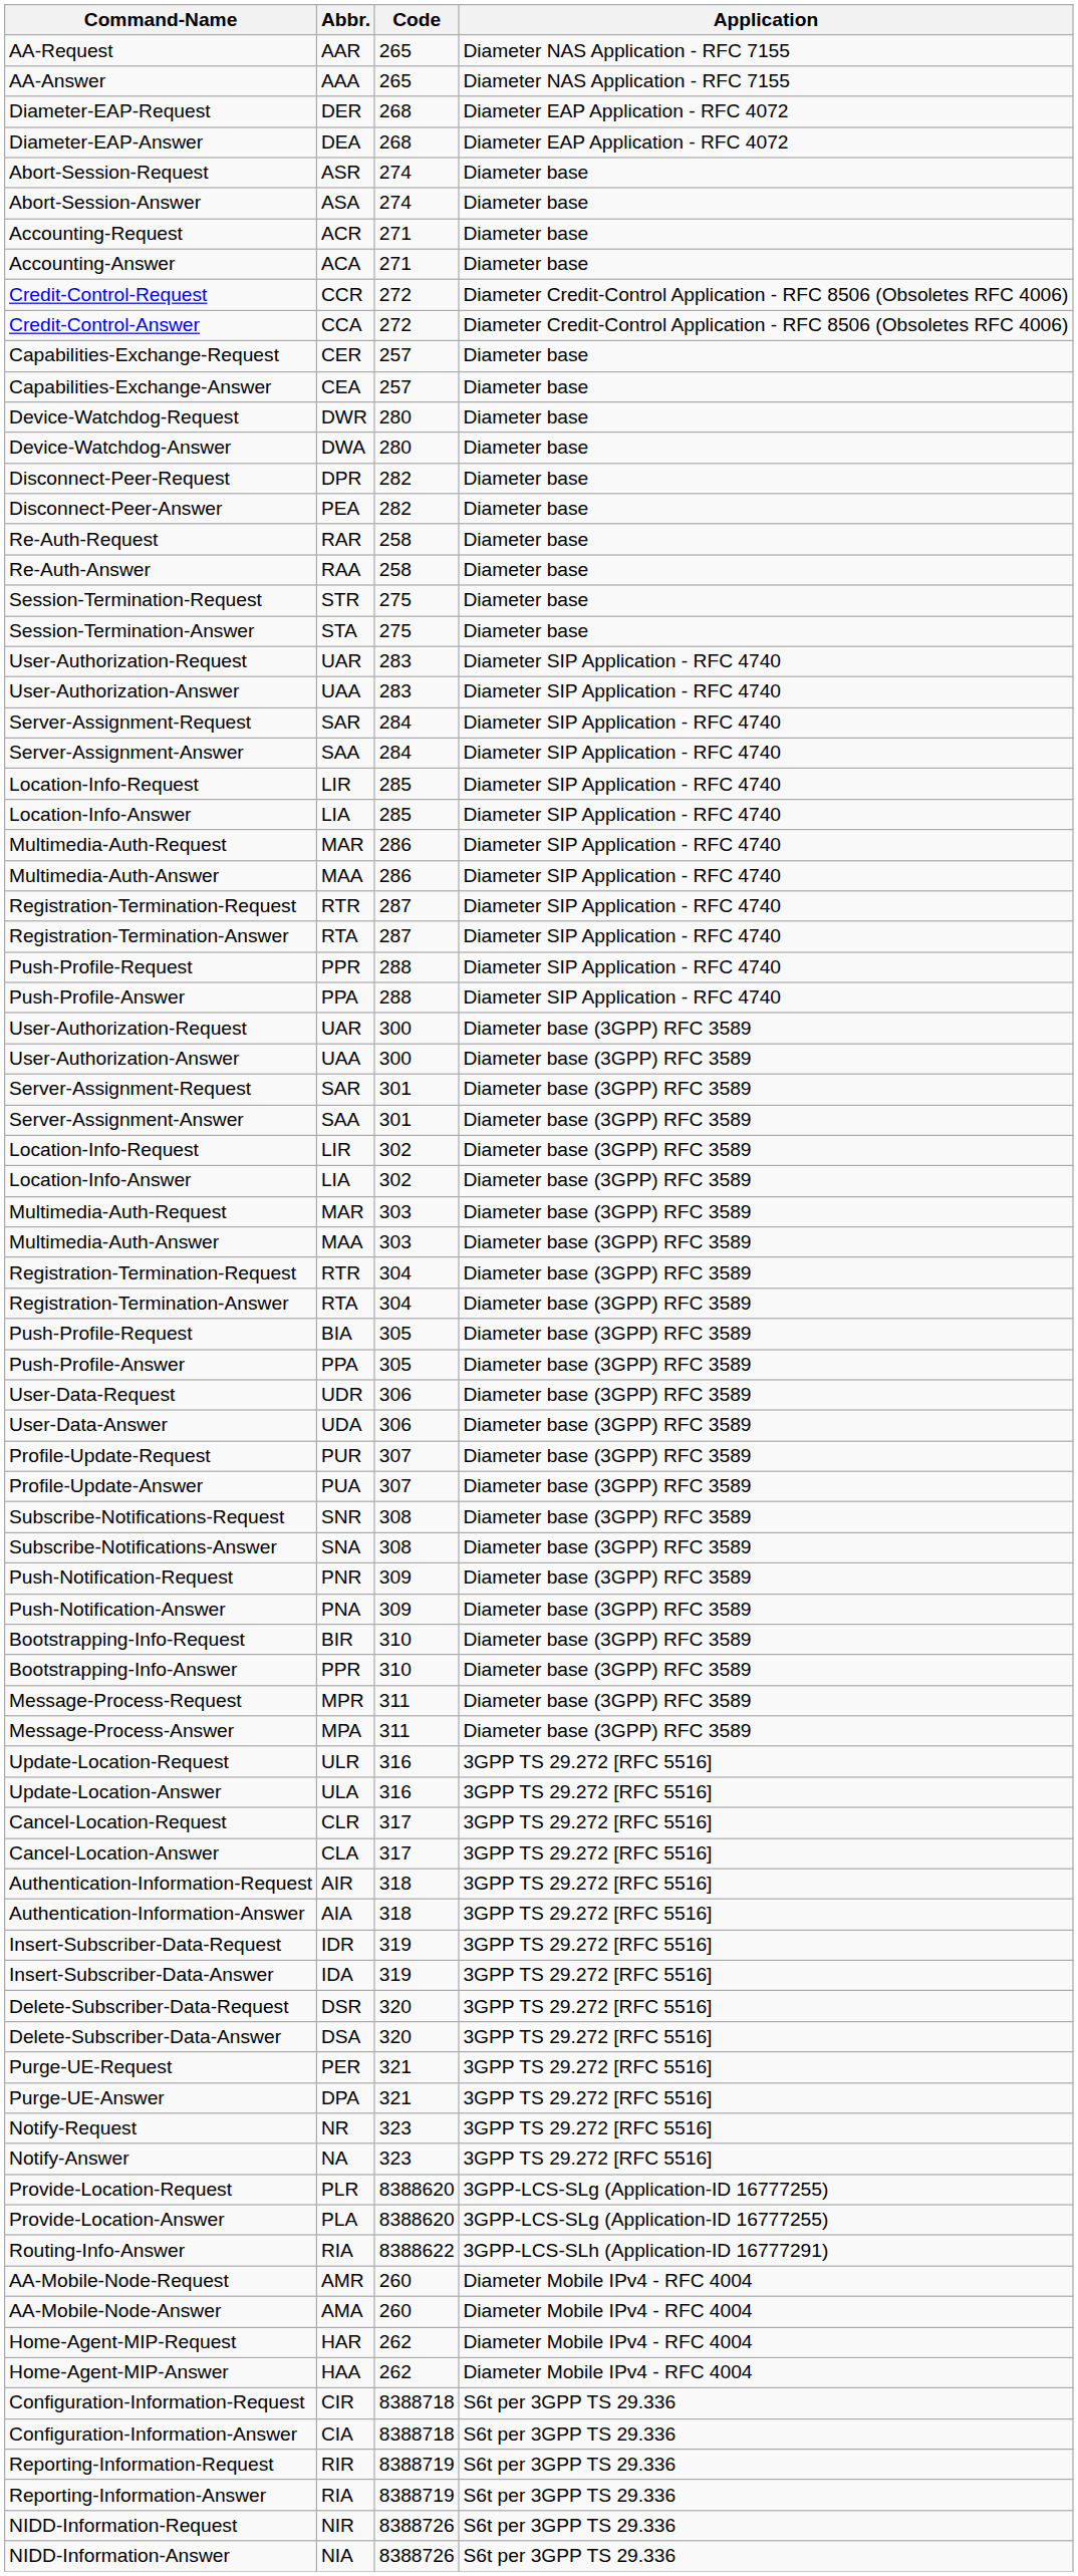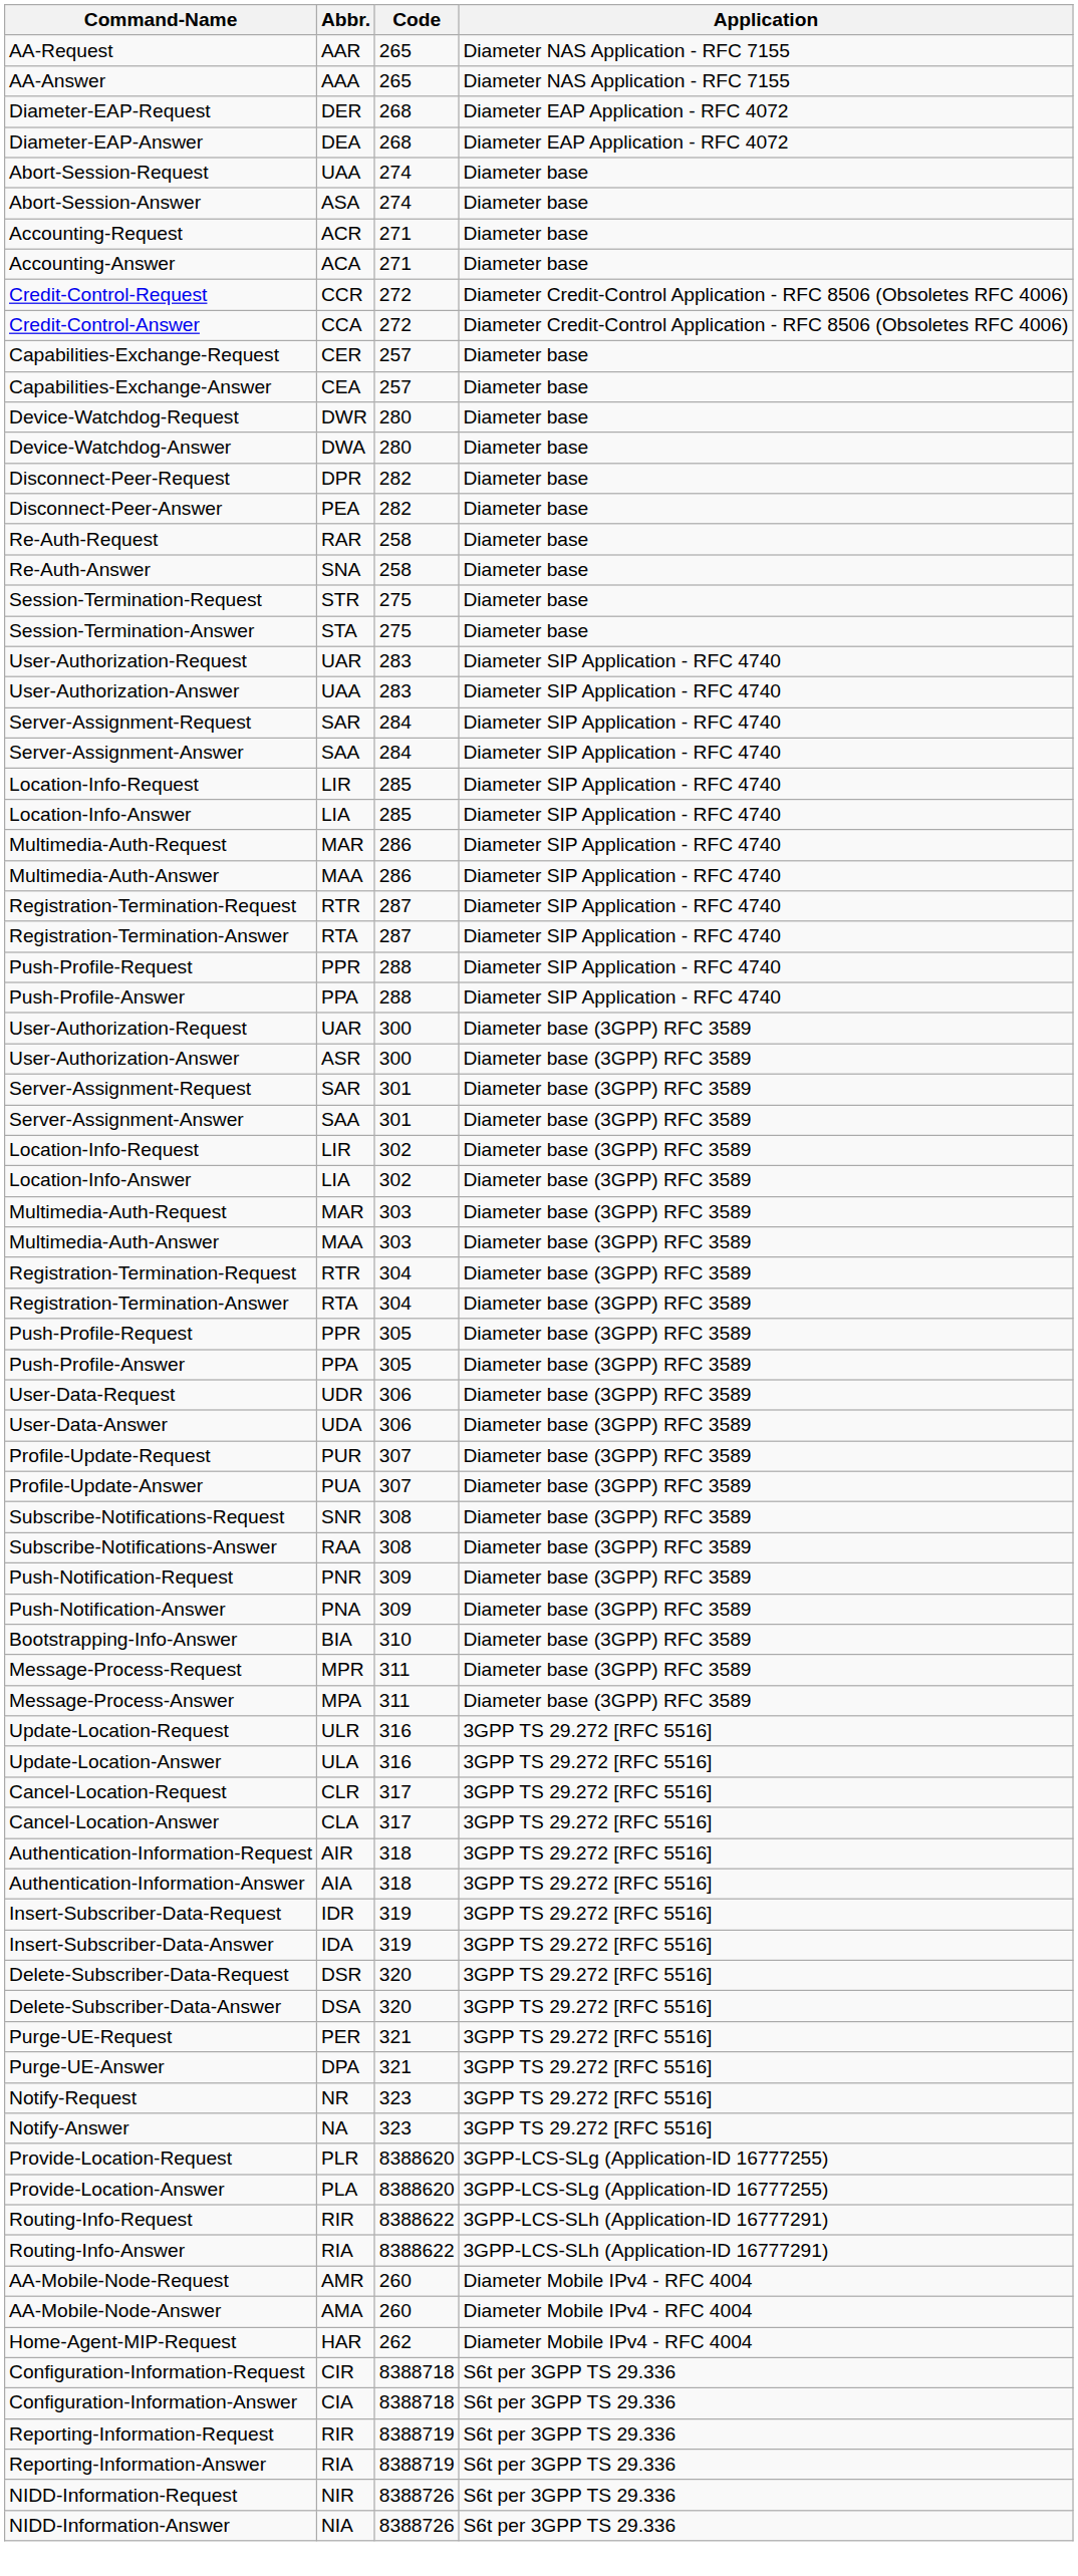Abort-Session-Request | Abbr.: ASR -> UAA
Re-Auth-Answer | Abbr.: RAA -> SNA
User-Authorization-Answer / 300 | Abbr.: UAA -> ASR
Push-Profile-Request / 305 | Abbr.: BIA -> PPR
Subscribe-Notifications-Answer | Abbr.: SNA -> RAA
- row: Bootstrapping-Info-Request | BIR | 310 | Diameter base (3GPP) RFC 3589
Bootstrapping-Info-Answer | Abbr.: PPR -> BIA
+ row: Routing-Info-Request | RIR | 8388622 | 3GPP-LCS-SLh (Application-ID 16777291)
- row: Home-Agent-MIP-Answer | HAA | 262 | Diameter Mobile IPv4 - RFC 4004
